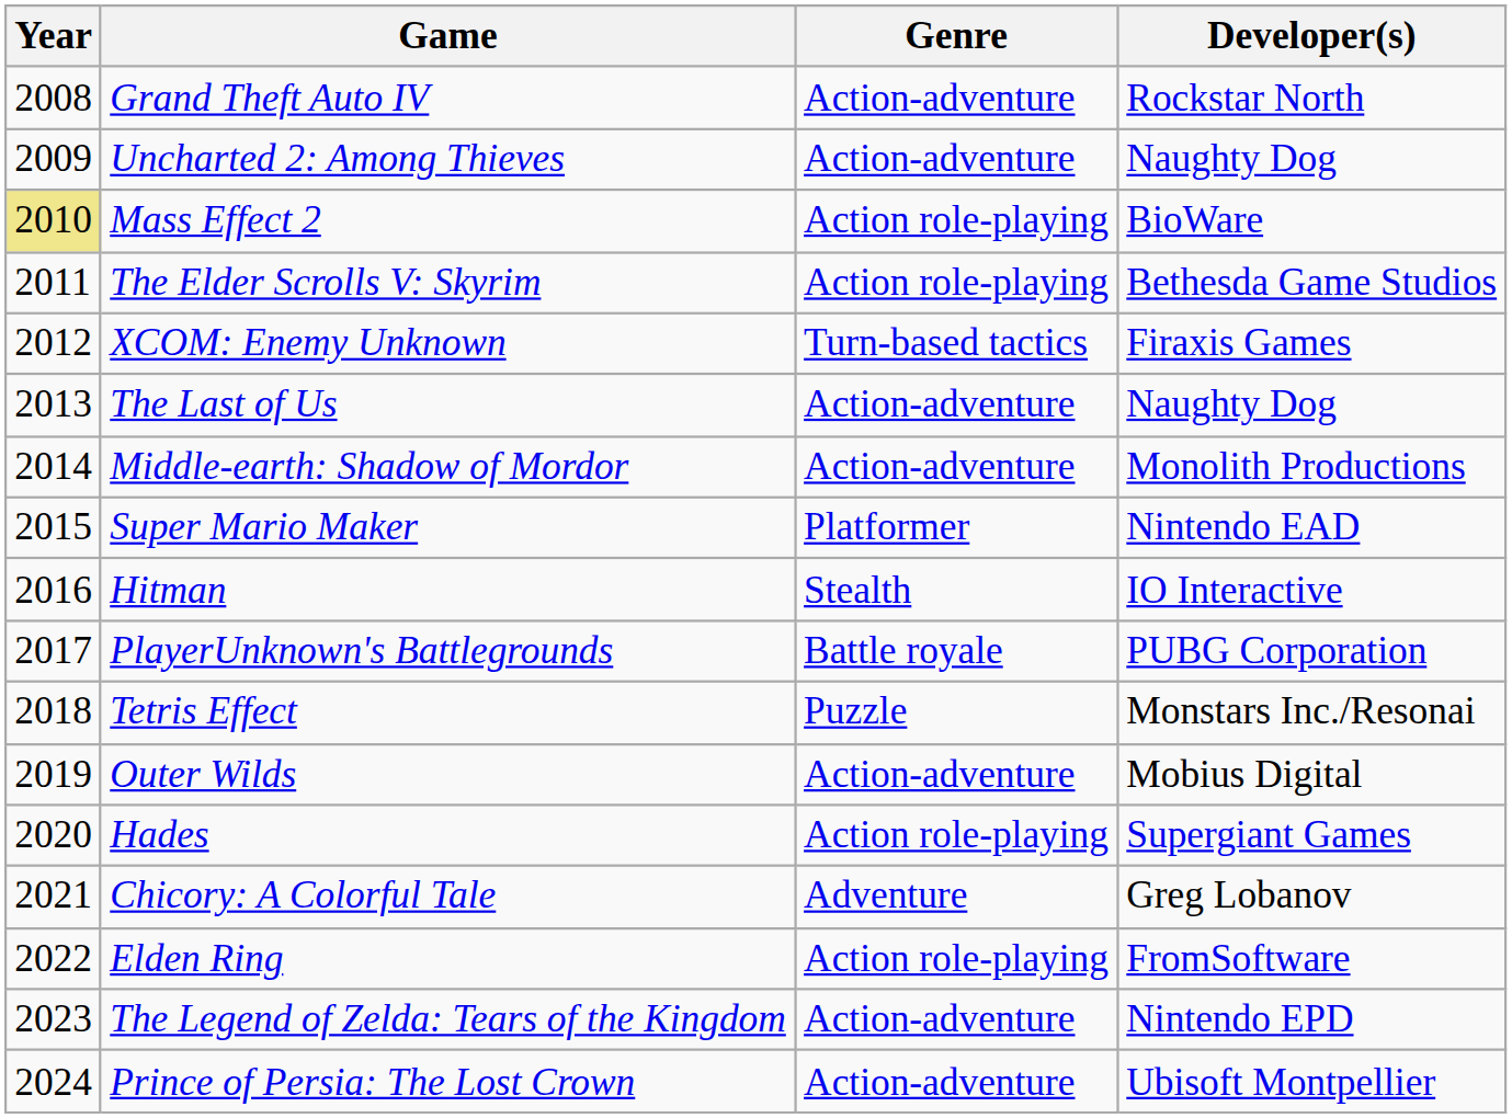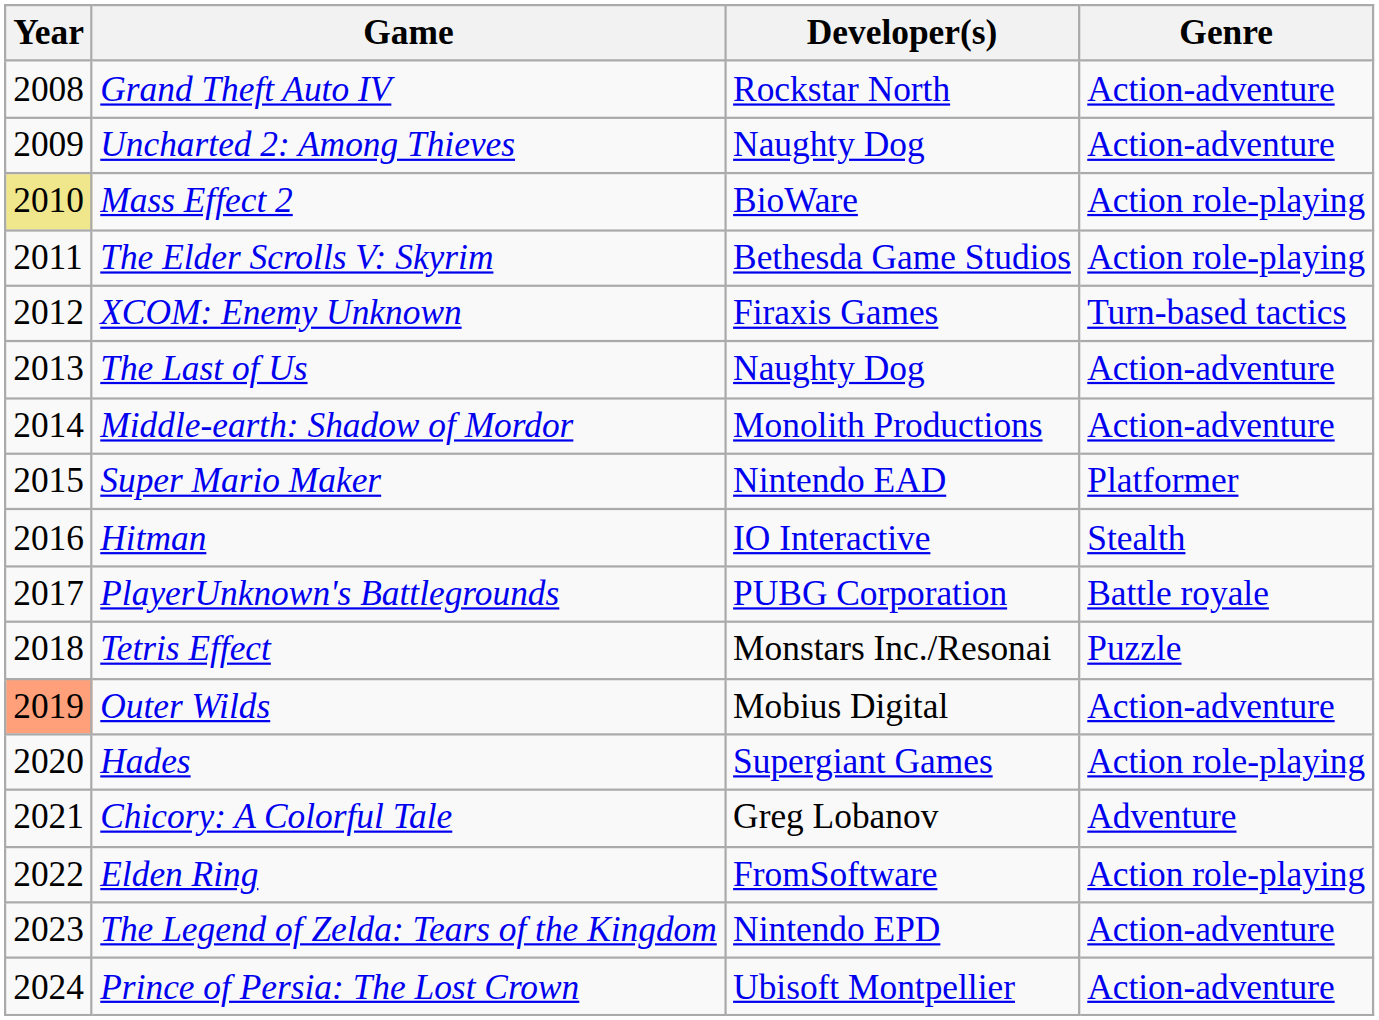columns swapped: Genre <-> Developer(s)
Outer Wilds | Year: no background -> lightsalmon background
